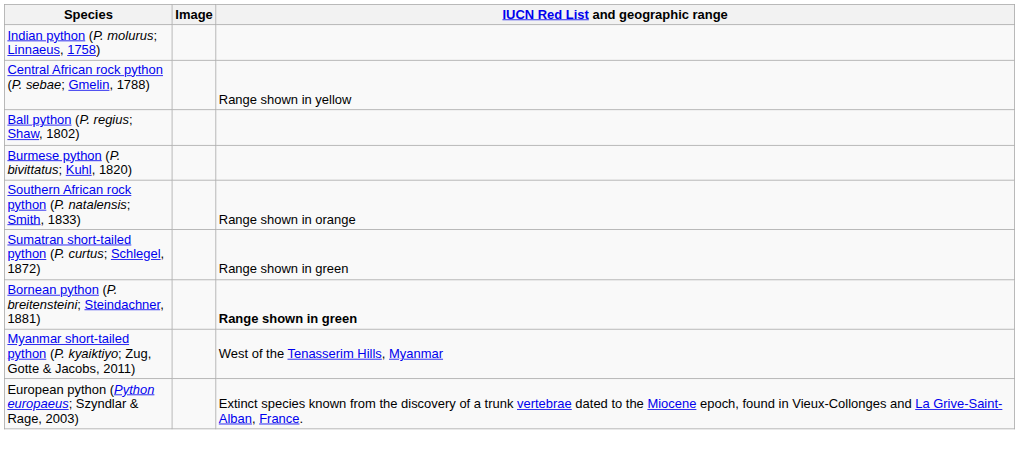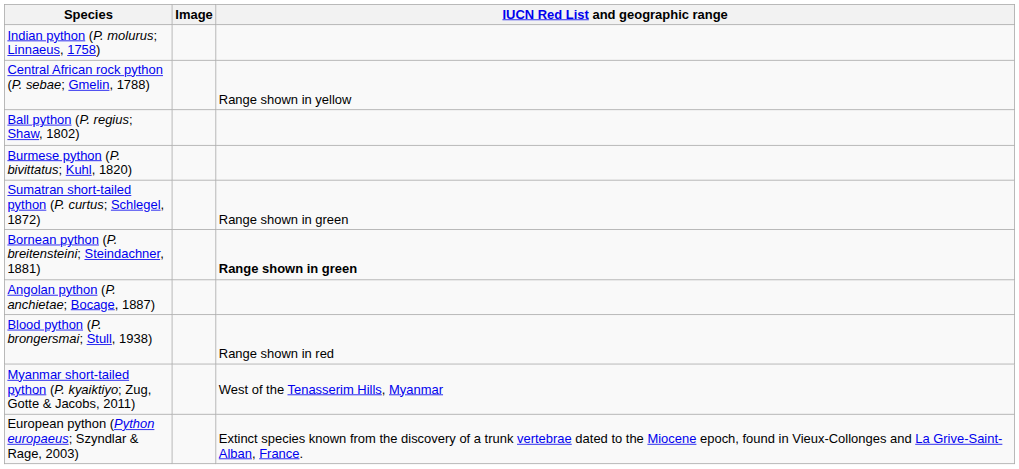- row: Southern African rock python (P. natalensis; Smith, 1833) | Range shown in orange
+ row: Angolan python (P. anchietae; Bocage, 1887)
+ row: Blood python (P. brongersmai; Stull, 1938) | Range shown in red
